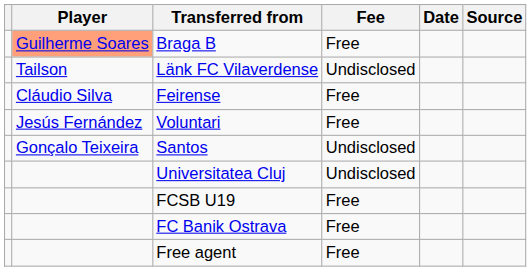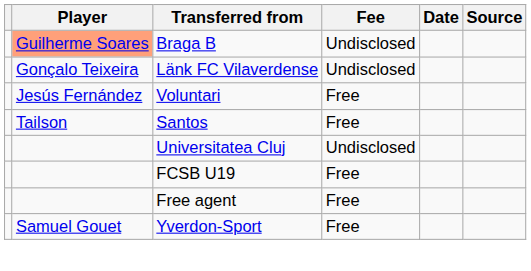Braga B | Fee: Free -> Undisclosed
Länk FC Vilaverdense | Player: Tailson -> Gonçalo Teixeira
- row: Cláudio Silva | Feirense | Free
Santos | Player: Gonçalo Teixeira -> Tailson
Santos | Fee: Undisclosed -> Free
- row: FC Banik Ostrava | Free
+ row: Samuel Gouet | Yverdon-Sport | Free
